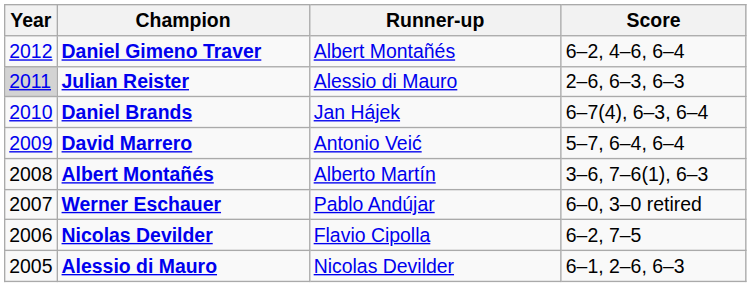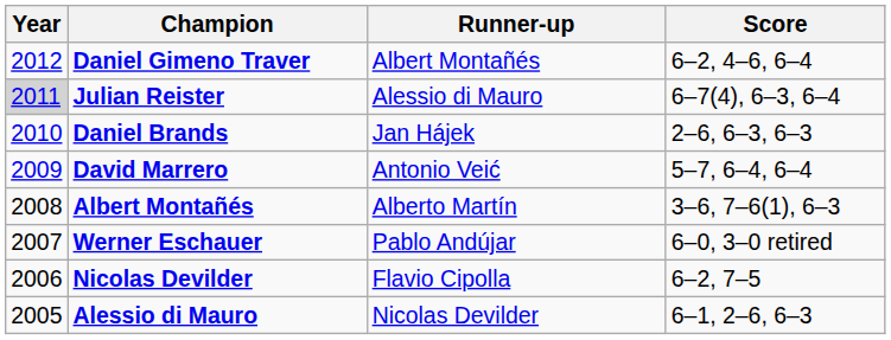Julian Reister | Score: 2–6, 6–3, 6–3 -> 6–7(4), 6–3, 6–4
Daniel Brands | Score: 6–7(4), 6–3, 6–4 -> 2–6, 6–3, 6–3
